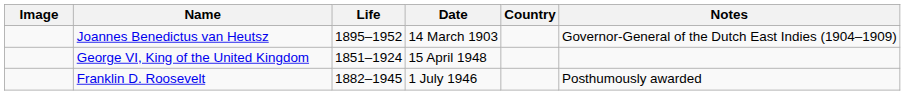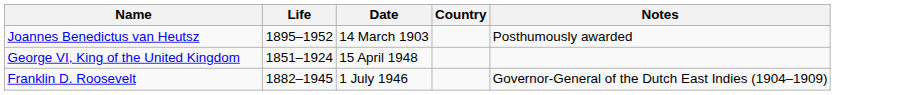- column: Image
Joannes Benedictus van Heutsz | Notes: Governor-General of the Dutch East Indies (1904–1909) -> Posthumously awarded
Franklin D. Roosevelt | Notes: Posthumously awarded -> Governor-General of the Dutch East Indies (1904–1909)
